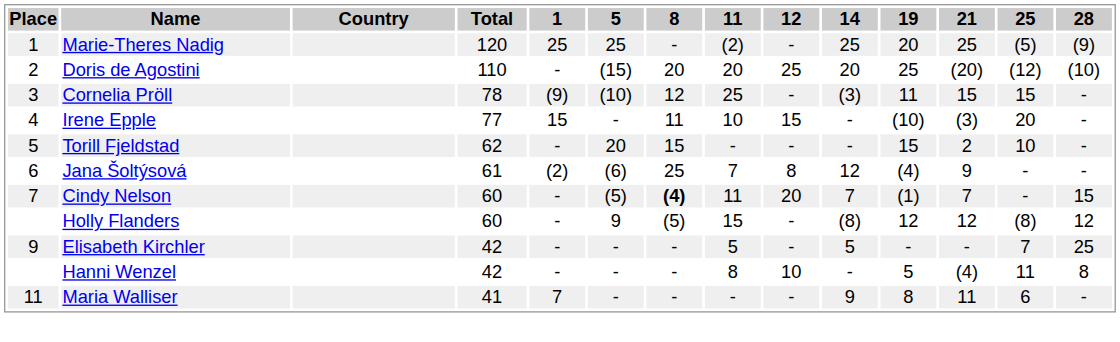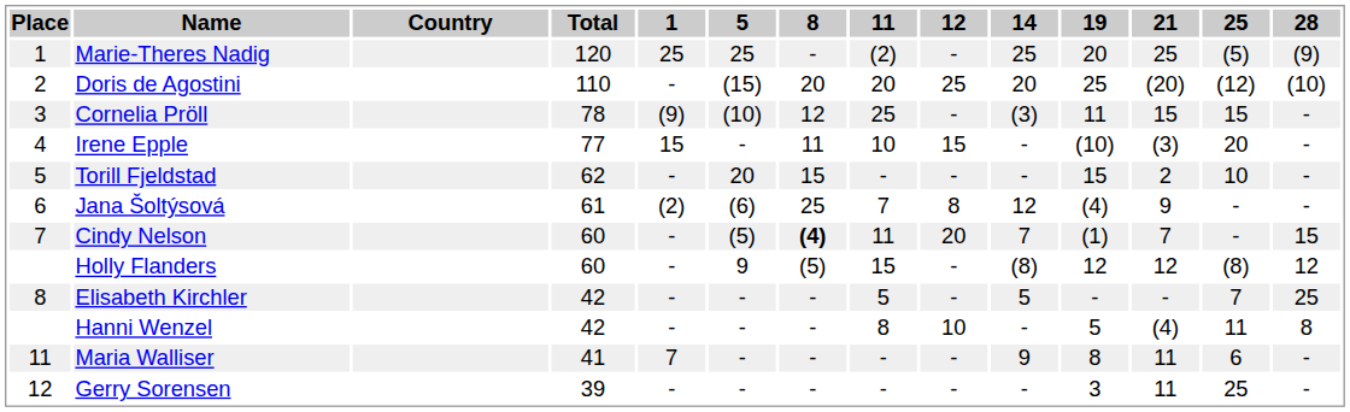Elisabeth Kirchler | Place: 9 -> 8
+ row: 12 | Gerry Sorensen | 39 | - | - | - | - | - | - | 3 | 11 | 25 | -
